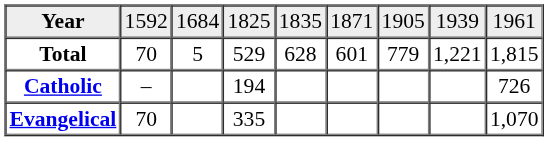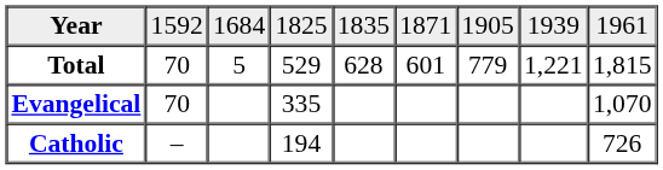rows swapped: Catholic <-> Evangelical
